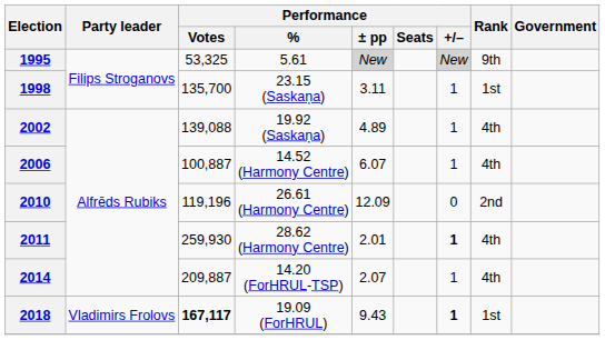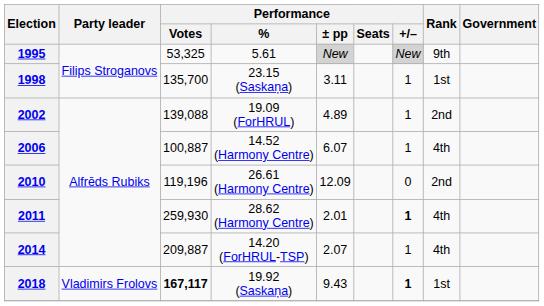2002 | Performance / %: 19.92 (Saskaņa) -> 19.09 (ForHRUL)
2002 | Rank: 4th -> 2nd
2018 | Performance / %: 19.09 (ForHRUL) -> 19.92 (Saskaņa)
